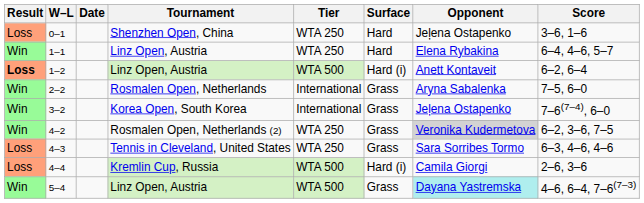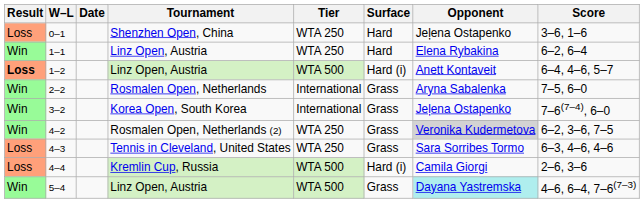1–1 | Score: 6–4, 4–6, 5–7 -> 6–2, 6–4
1–2 | Score: 6–2, 6–4 -> 6–4, 4–6, 5–7
